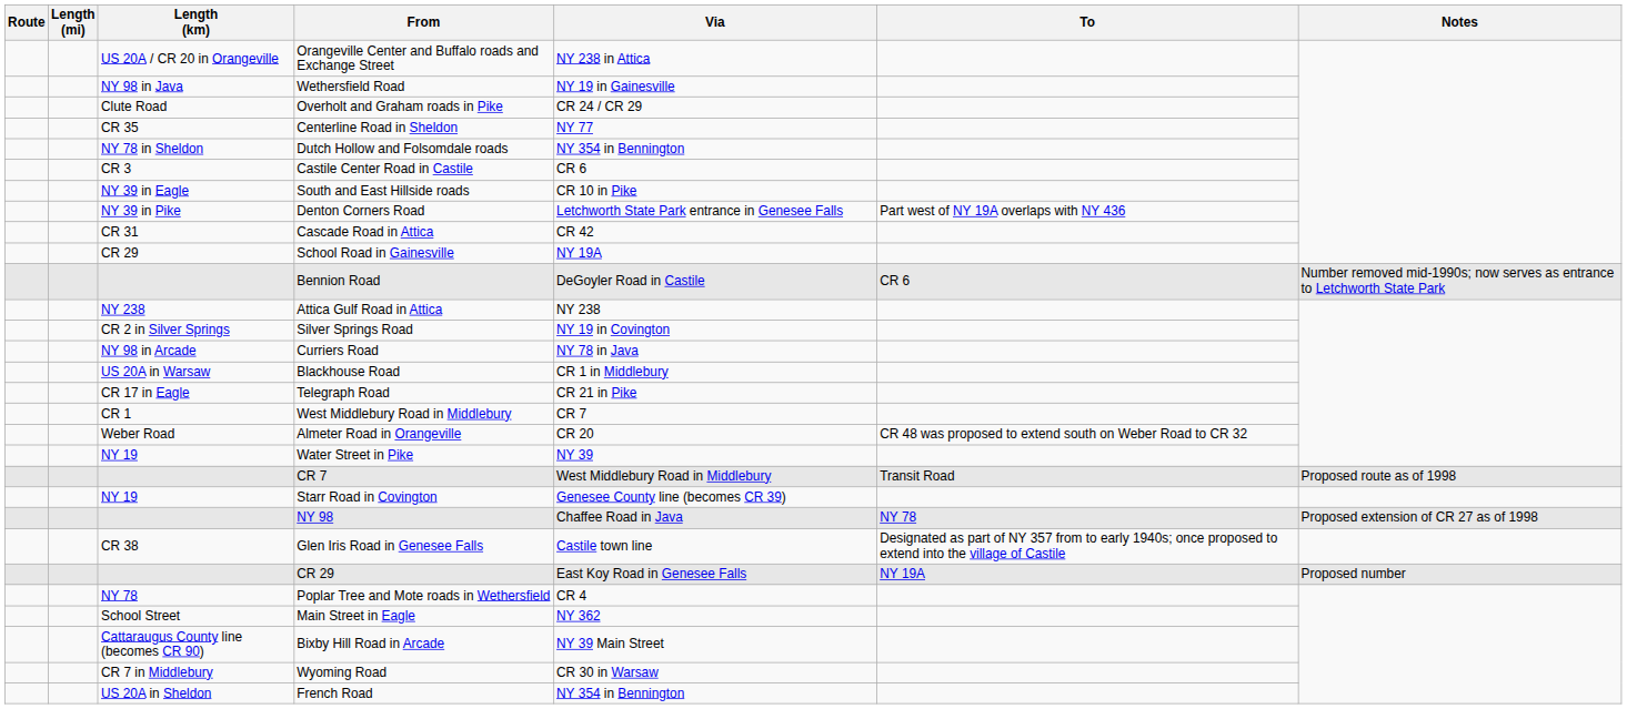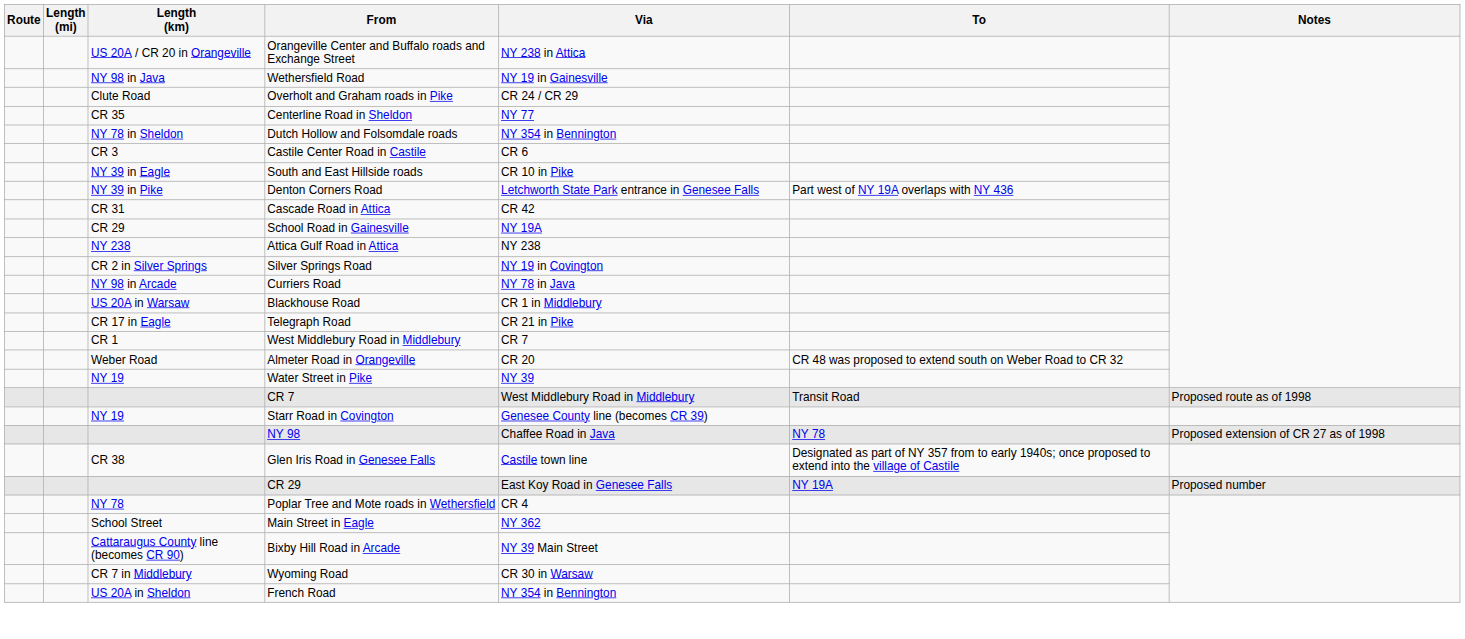- row: Bennion Road | DeGoyler Road in Castile | CR 6 | Number removed mid-1990s; now serves as entrance to Letchworth State Park
